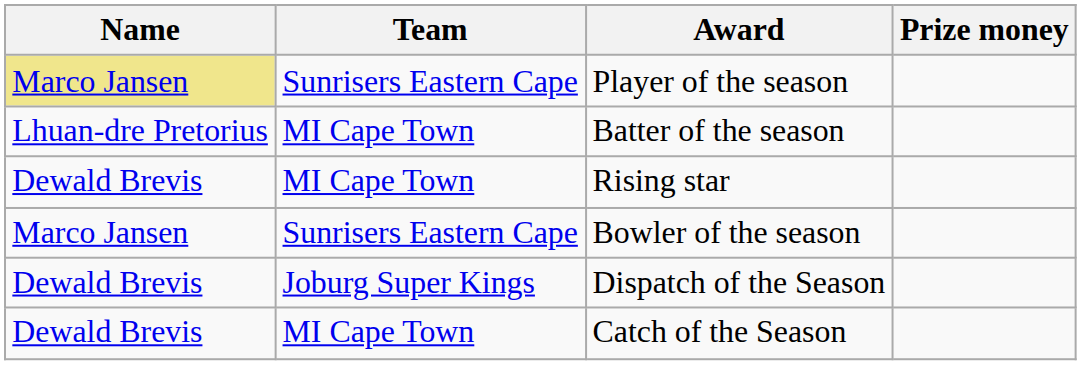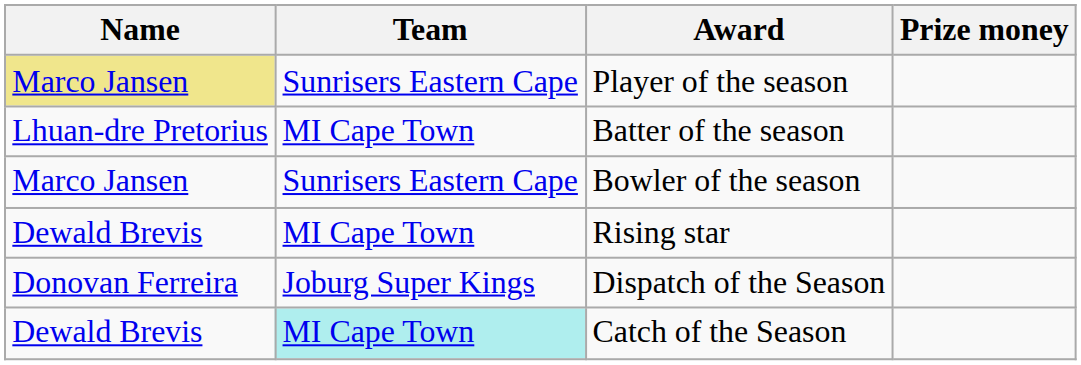rows swapped: Bowler of the season <-> Rising star
Dispatch of the Season | Name: Dewald Brevis -> Donovan Ferreira
Catch of the Season | Team: no background -> paleturquoise background
